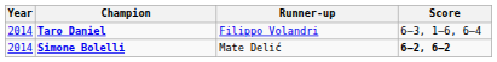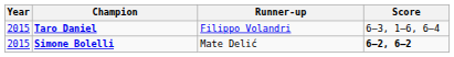Taro Daniel | Year: 2014 -> 2015
Simone Bolelli | Year: 2014 -> 2015
